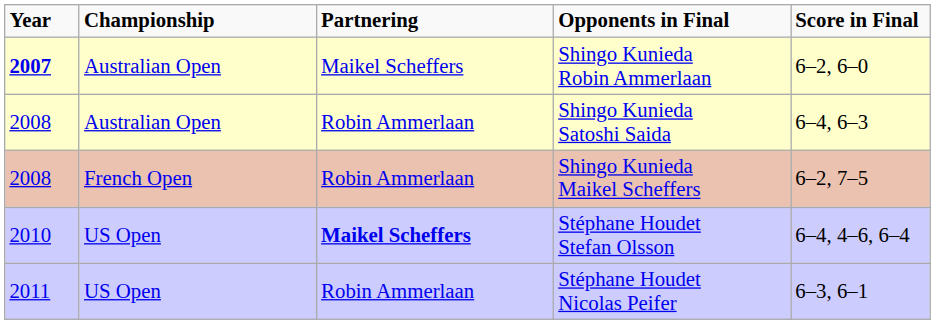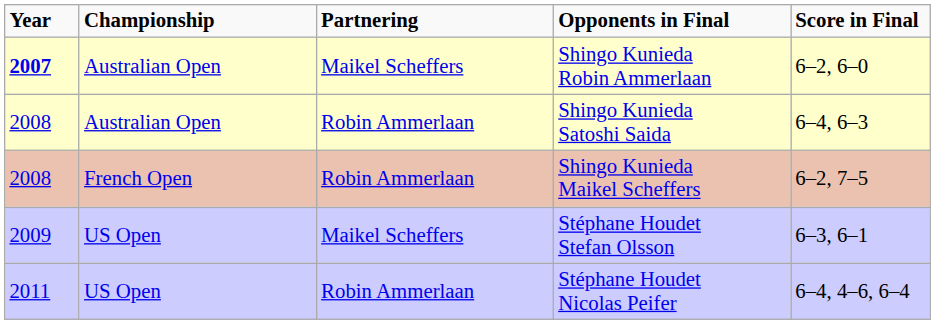Stéphane Houdet Stefan Olsson | Year: 2010 -> 2009
Stéphane Houdet Stefan Olsson | Partnering: bold -> normal
Stéphane Houdet Stefan Olsson | Score in Final: 6–4, 4–6, 6–4 -> 6–3, 6–1
Stéphane Houdet Nicolas Peifer | Score in Final: 6–3, 6–1 -> 6–4, 4–6, 6–4
